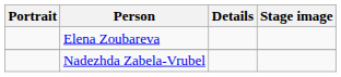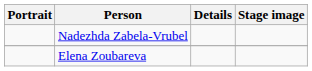rows swapped: Nadezhda Zabela-Vrubel <-> Elena Zoubareva
